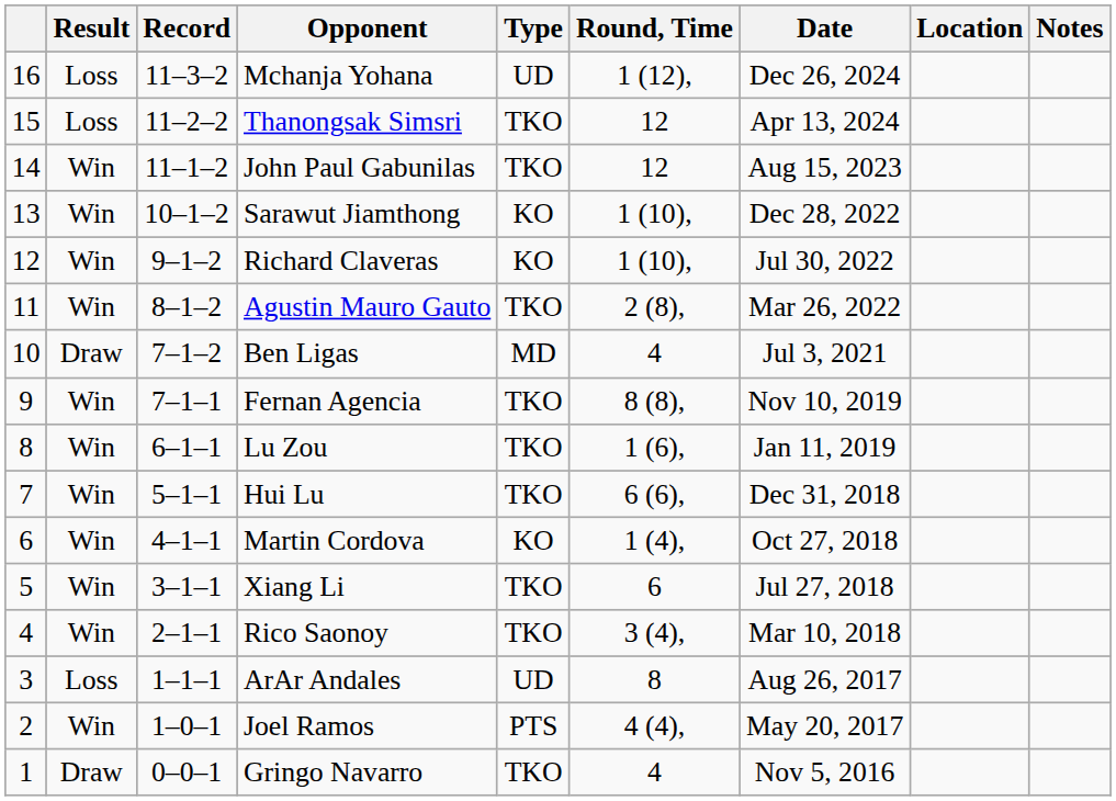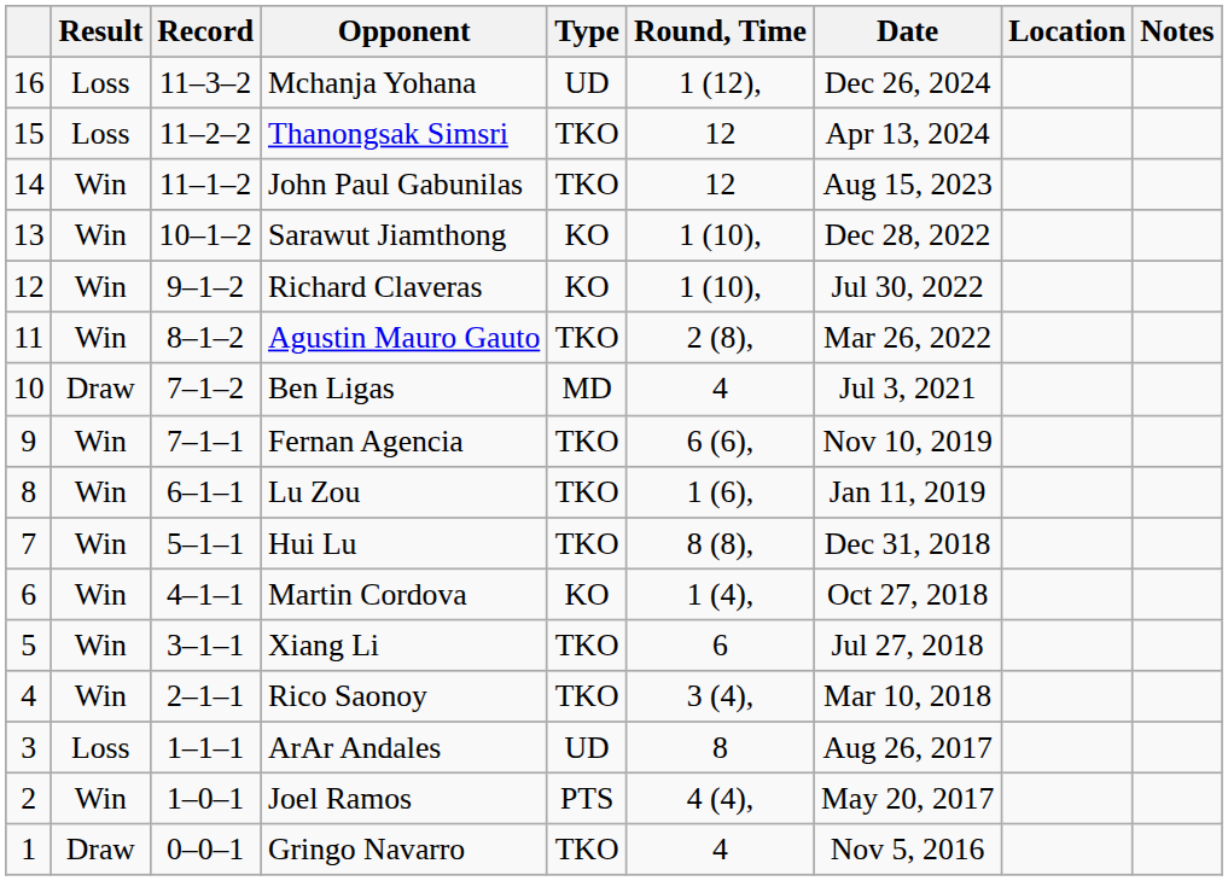Fernan Agencia | Round, Time: 8 (8), -> 6 (6),
Hui Lu | Round, Time: 6 (6), -> 8 (8),
